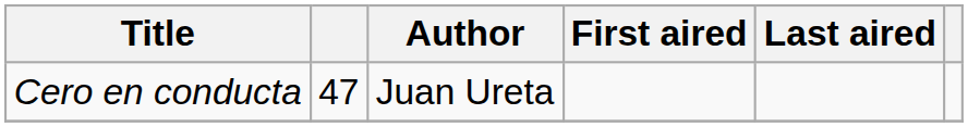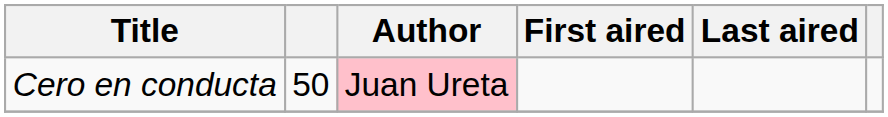Cero en conducta | column 2: 47 -> 50
Cero en conducta | Author: no background -> pink background
